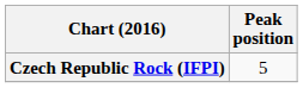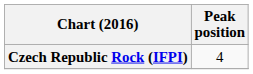Czech Republic Rock (IFPI) | Peak position: 5 -> 4
